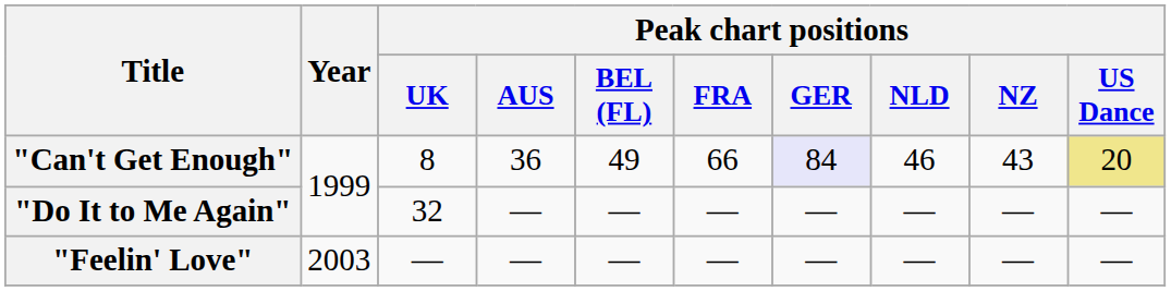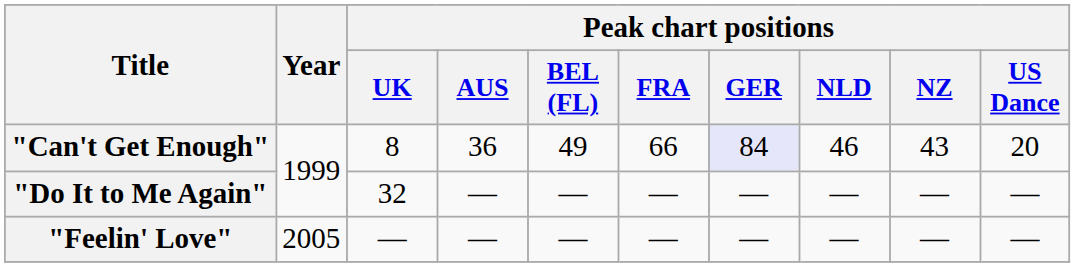"Can't Get Enough" | Peak chart positions / US Dance: khaki background -> no background
"Feelin' Love" | Year: 2003 -> 2005
